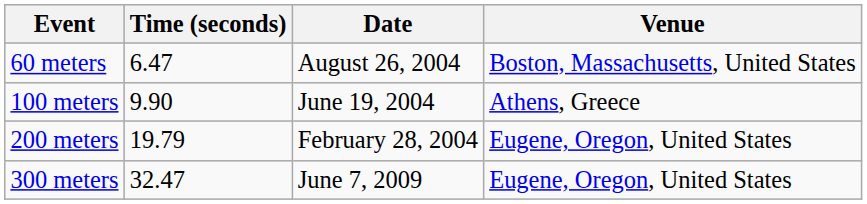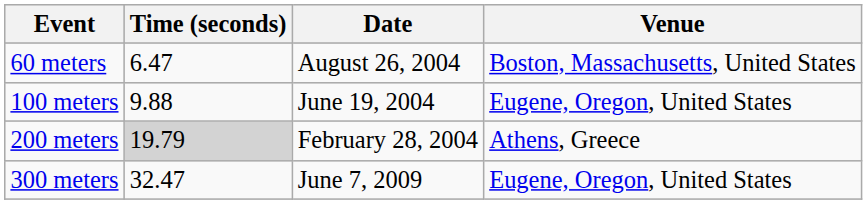100 meters | Time (seconds): 9.90 -> 9.88
100 meters | Venue: Athens, Greece -> Eugene, Oregon, United States
200 meters | Time (seconds): no background -> lightgrey background
200 meters | Venue: Eugene, Oregon, United States -> Athens, Greece
